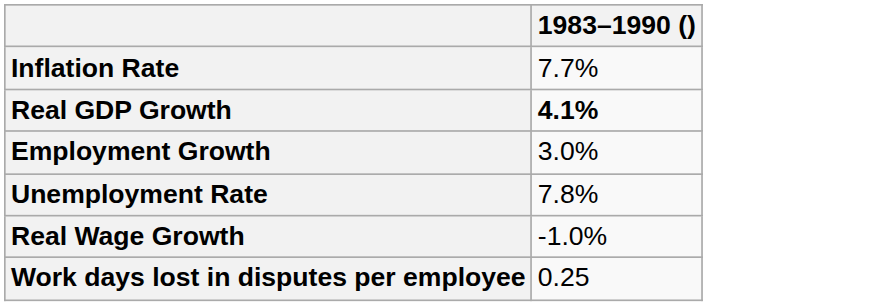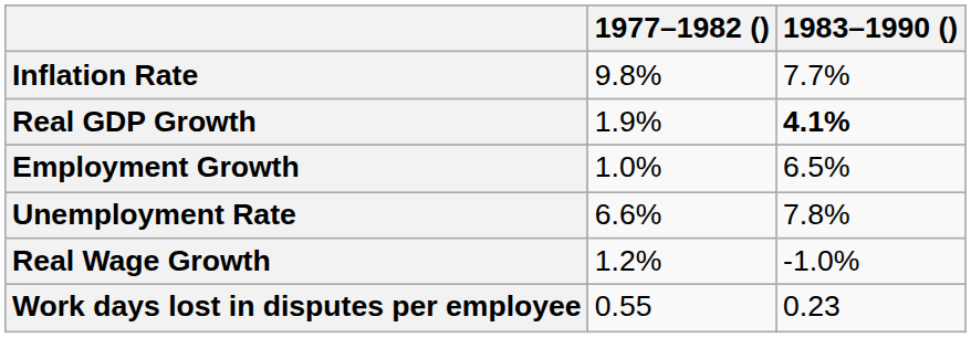+ column: 1977–1982 () | 9.8% | 1.9% | 1.0% | 6.6% | 1.2% | 0.55
Employment Growth | 1983–1990 (): 3.0% -> 6.5%
Work days lost in disputes per employee | 1983–1990 (): 0.25 -> 0.23
